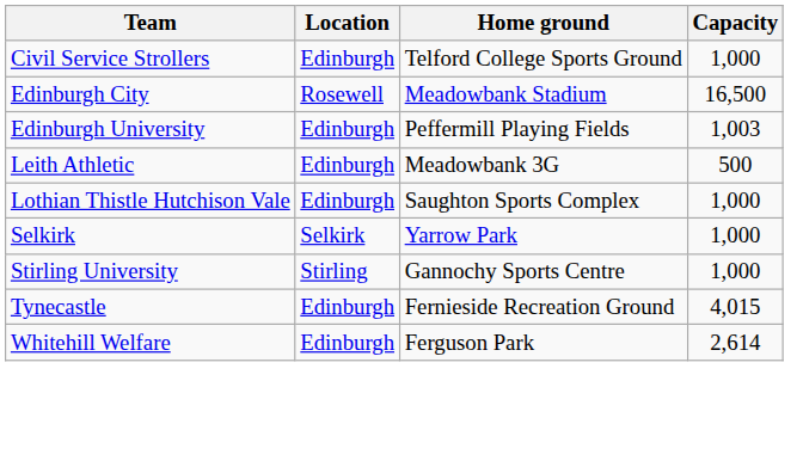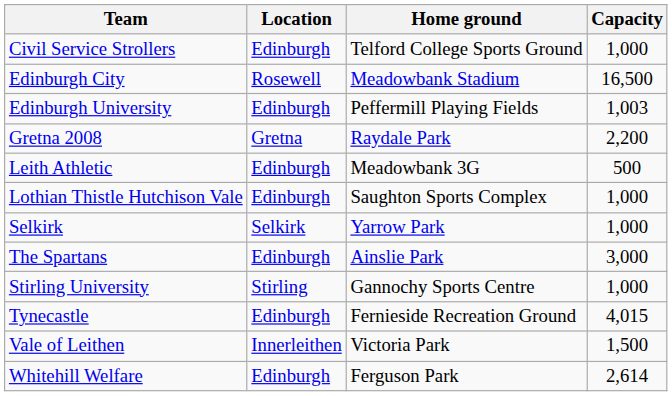+ row: Gretna 2008 | Gretna | Raydale Park | 2,200
+ row: The Spartans | Edinburgh | Ainslie Park | 3,000
+ row: Vale of Leithen | Innerleithen | Victoria Park | 1,500
